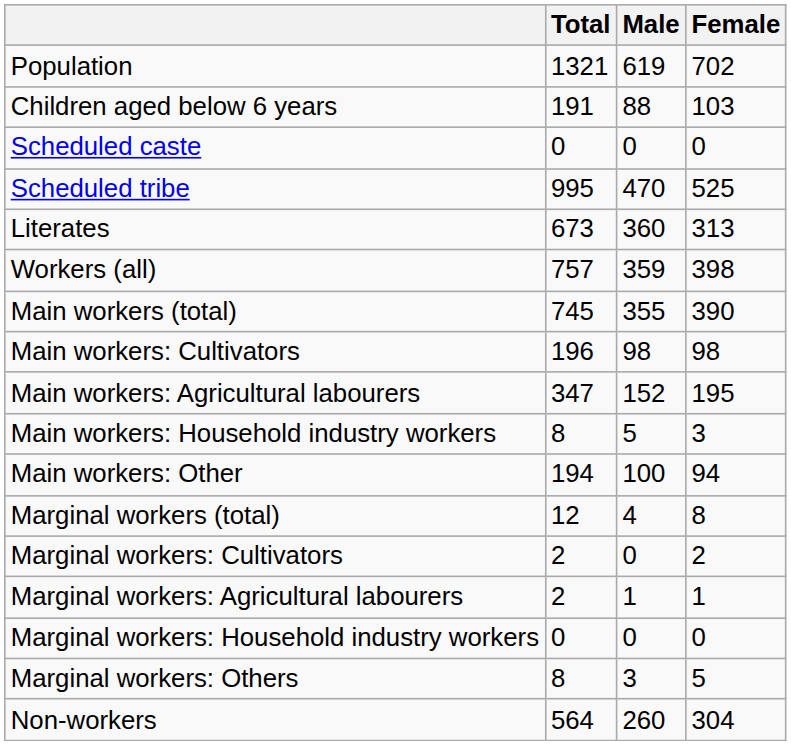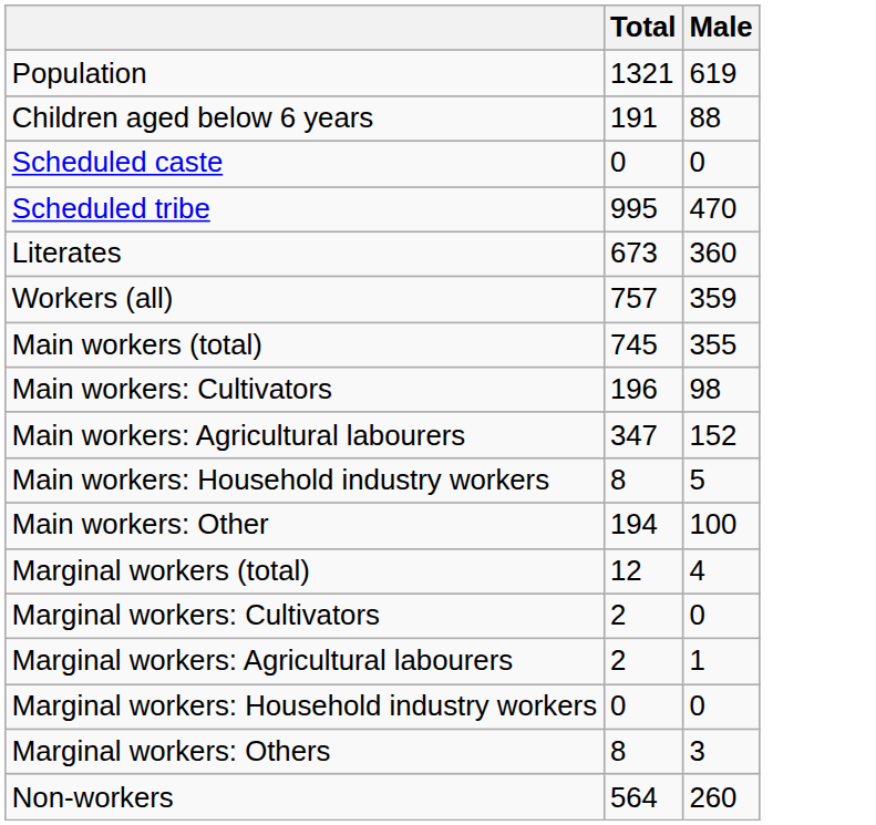- column: Female | 702 | 103 | 0 | 525 | 313 | 398 | 390 | 98 | 195 | 3 | 94 | 8 | 2 | 1 | 0 | 5 | 304
